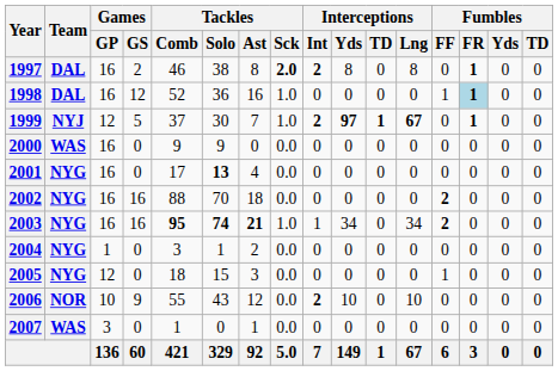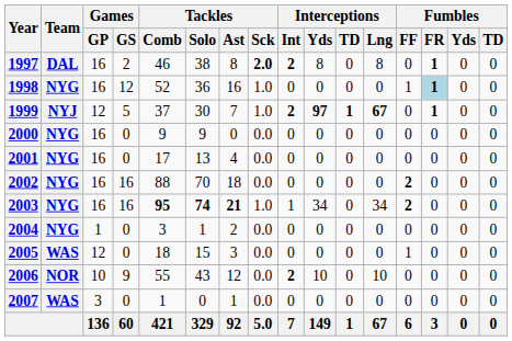1998 | Team: DAL -> NYG
2000 | Team: WAS -> NYG
2001 | Tackles / Solo: bold -> normal
2005 | Team: NYG -> WAS
